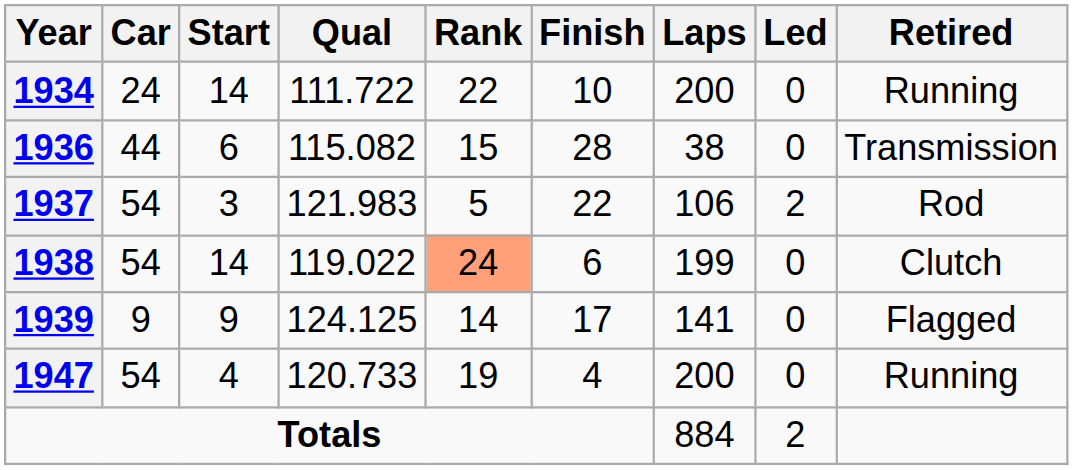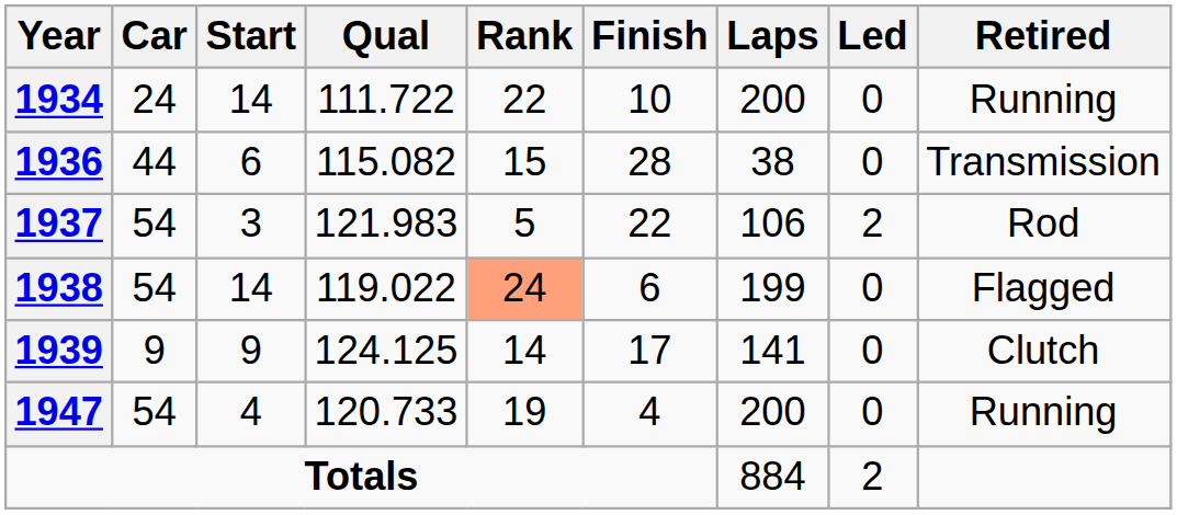1938 | Retired: Clutch -> Flagged
1939 | Retired: Flagged -> Clutch
